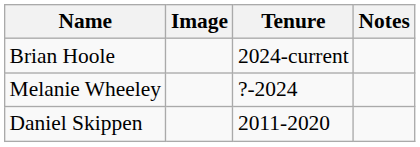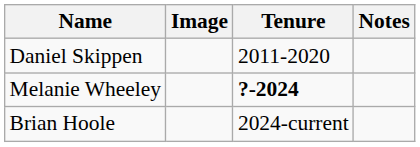rows swapped: Daniel Skippen <-> Brian Hoole
Melanie Wheeley | Tenure: normal -> bold
